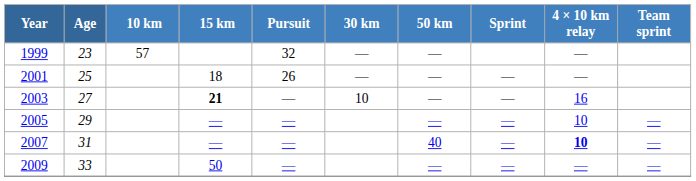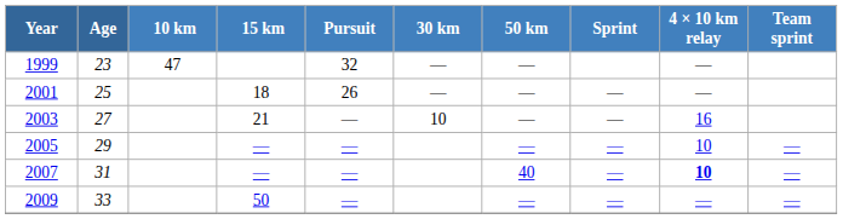1999 | 10 km: 57 -> 47
2003 | 15 km: bold -> normal
